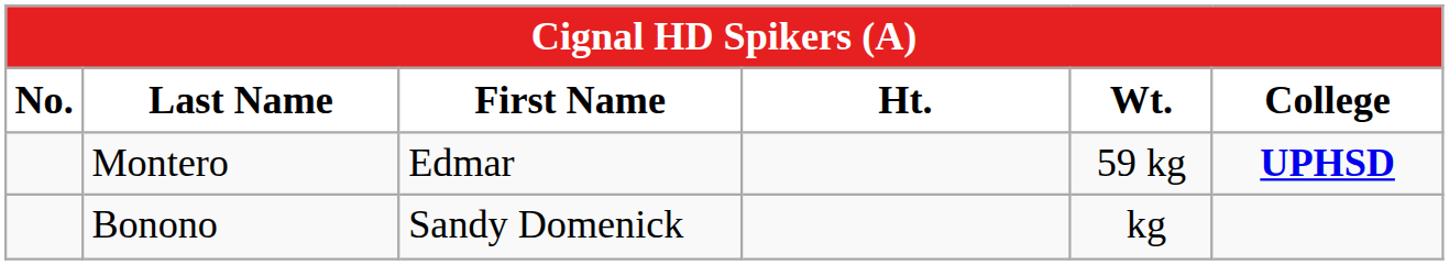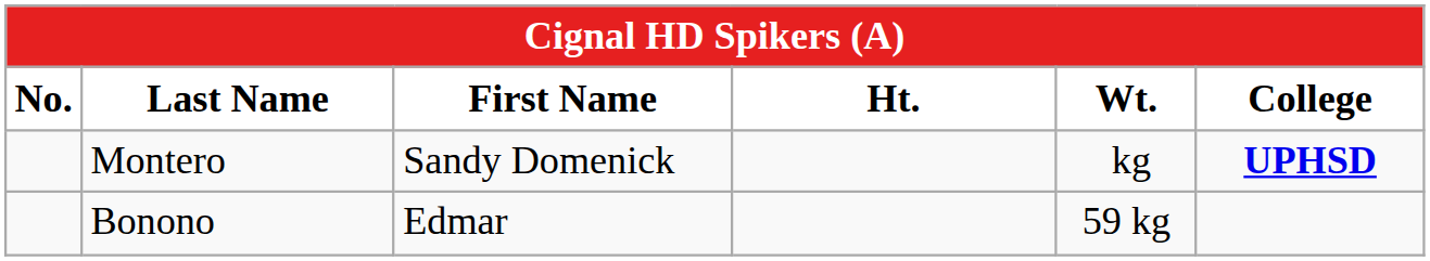Montero | First Name: Edmar -> Sandy Domenick
Montero | Wt.: 59 kg -> kg
Bonono | First Name: Sandy Domenick -> Edmar
Bonono | Wt.: kg -> 59 kg
